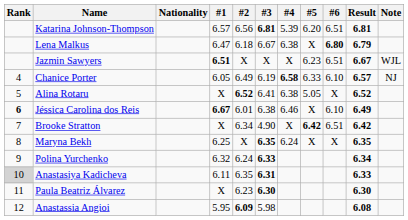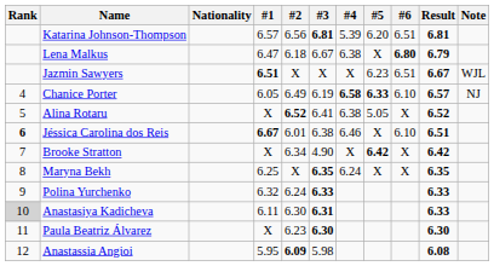Chanice Porter | #5: normal -> bold
Jéssica Carolina dos Reis | Result: 6.49 -> 6.51
Brooke Stratton | #6: 6.51 -> X
Polina Yurchenko | Result: 6.34 -> 6.33
Anastasiya Kadicheva | #2: 6.35 -> 6.30
